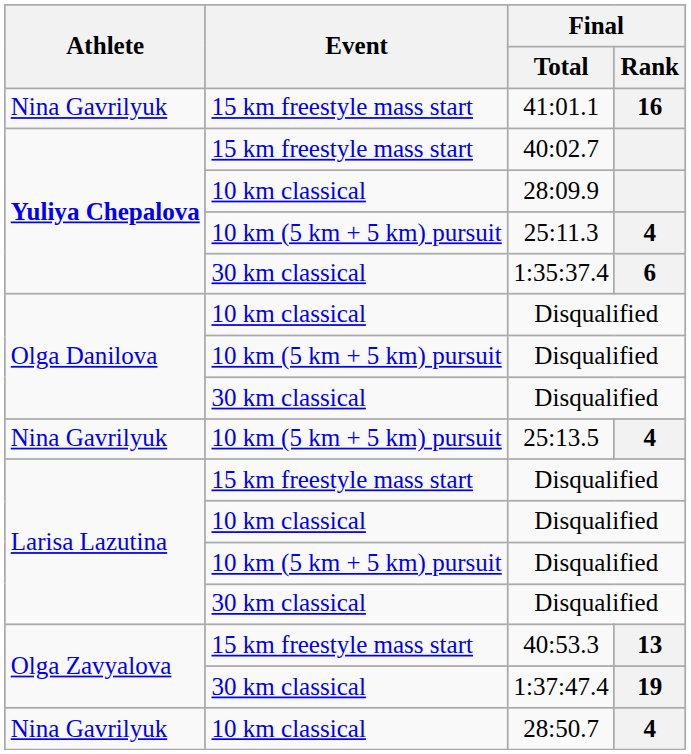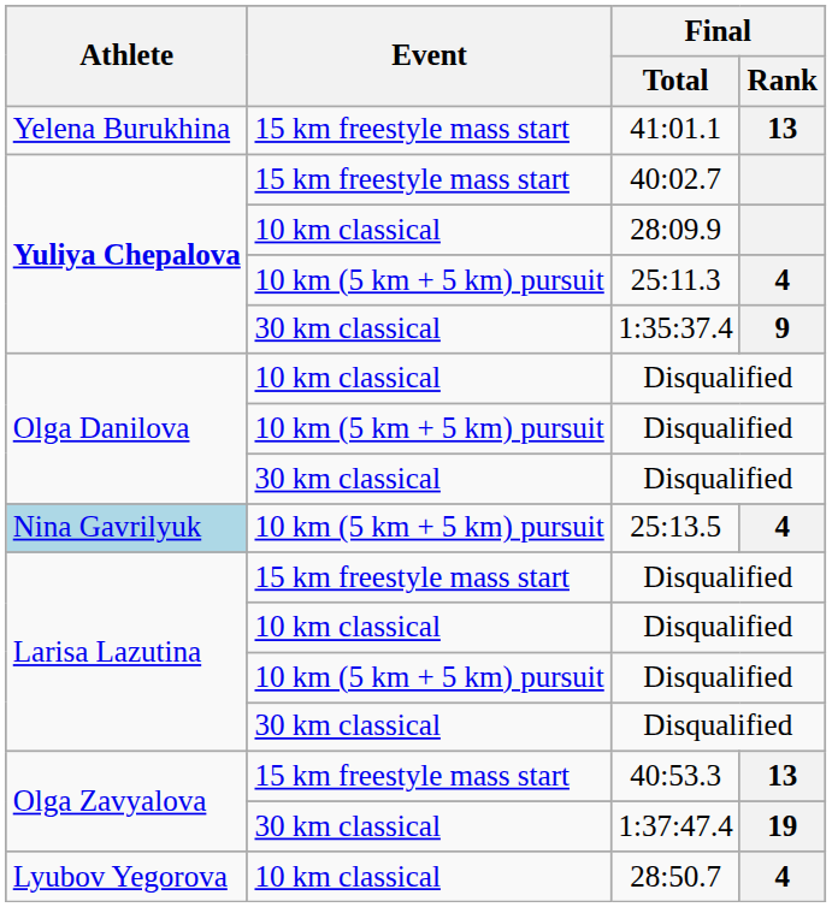41:01.1 | Athlete: Nina Gavrilyuk -> Yelena Burukhina
41:01.1 | Final / Rank: 16 -> 13
1:35:37.4 | Final / Rank: 6 -> 9
25:13.5 | Athlete: no background -> lightblue background
28:50.7 | Athlete: Nina Gavrilyuk -> Lyubov Yegorova
